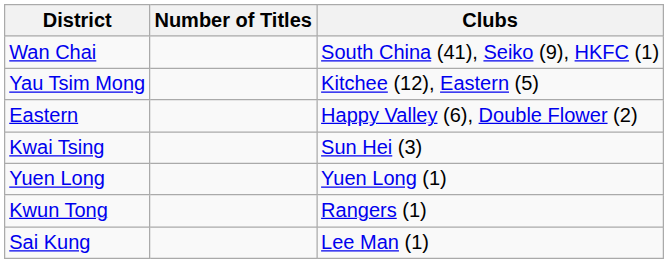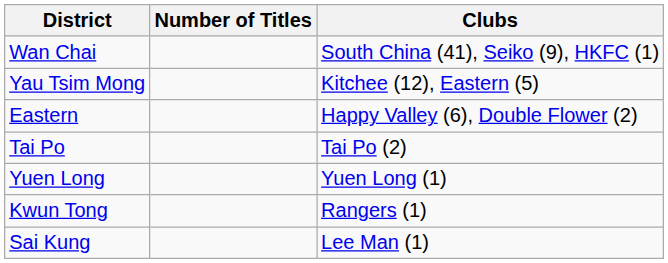- row: Kwai Tsing | Sun Hei (3)
+ row: Tai Po | Tai Po (2)
